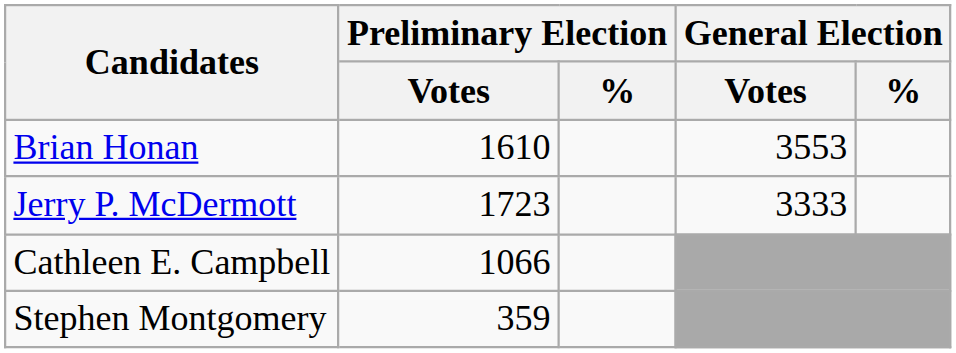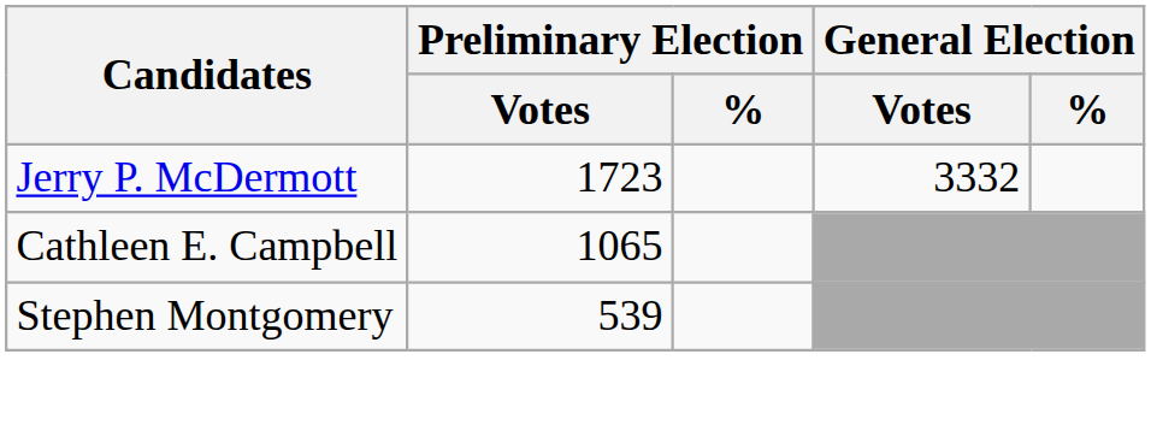- row: Brian Honan | 1610 | 3553
Jerry P. McDermott | General Election / Votes: 3333 -> 3332
Cathleen E. Campbell | Preliminary Election / Votes: 1066 -> 1065
Stephen Montgomery | Preliminary Election / Votes: 359 -> 539
